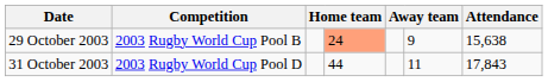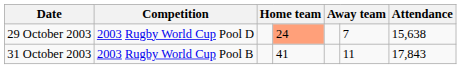29 October 2003 | Competition: 2003 Rugby World Cup Pool B -> 2003 Rugby World Cup Pool D
29 October 2003 | column 6: 9 -> 7
31 October 2003 | Competition: 2003 Rugby World Cup Pool D -> 2003 Rugby World Cup Pool B
31 October 2003 | column 4: 44 -> 41
